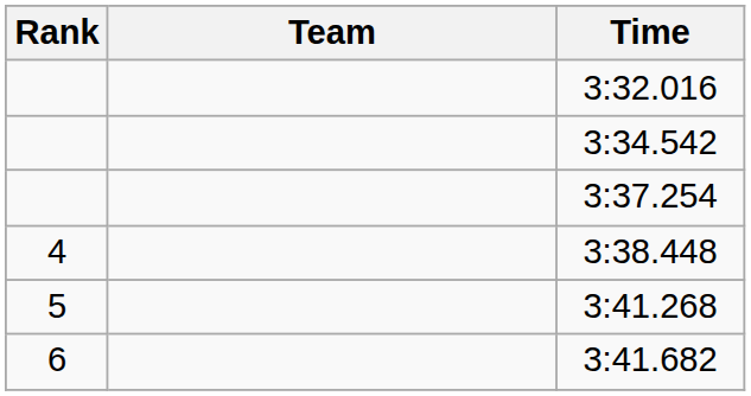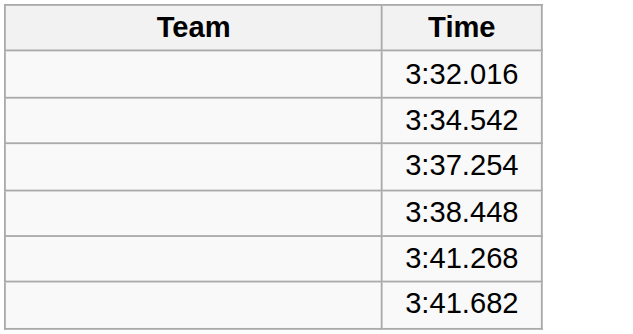- column: Rank | 4 | 5 | 6
